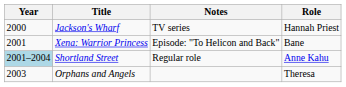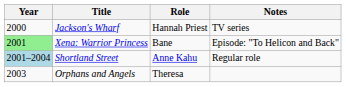columns swapped: Role <-> Notes
Xena: Warrior Princess | Year: no background -> lightgreen background
